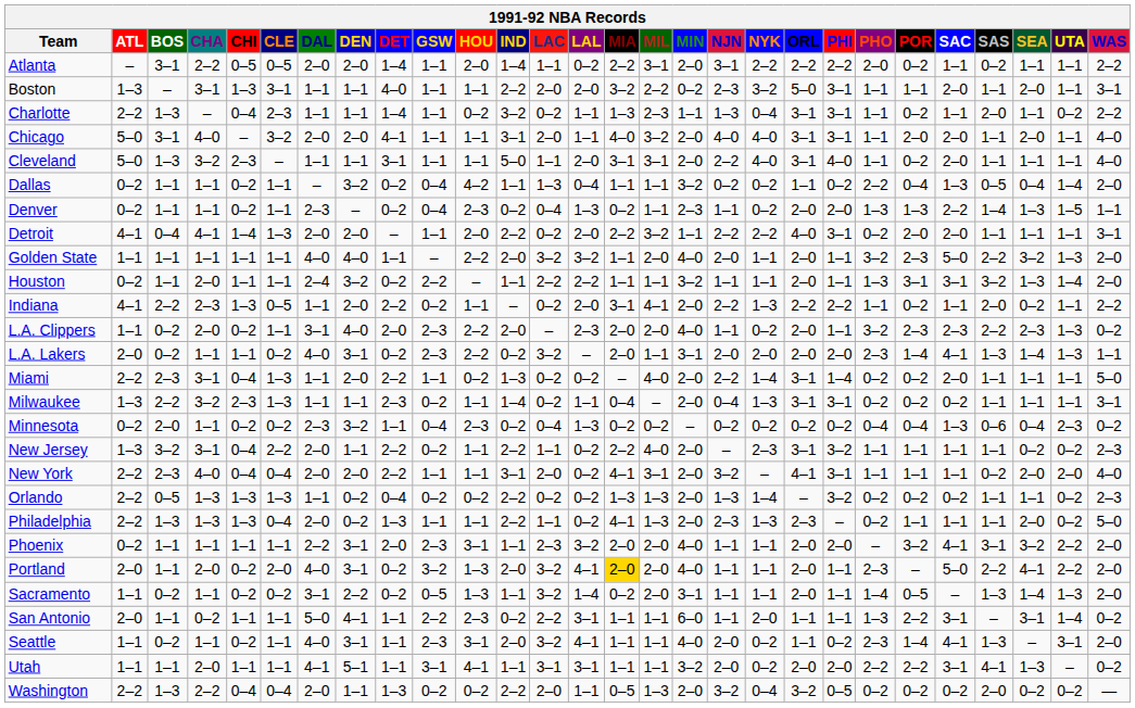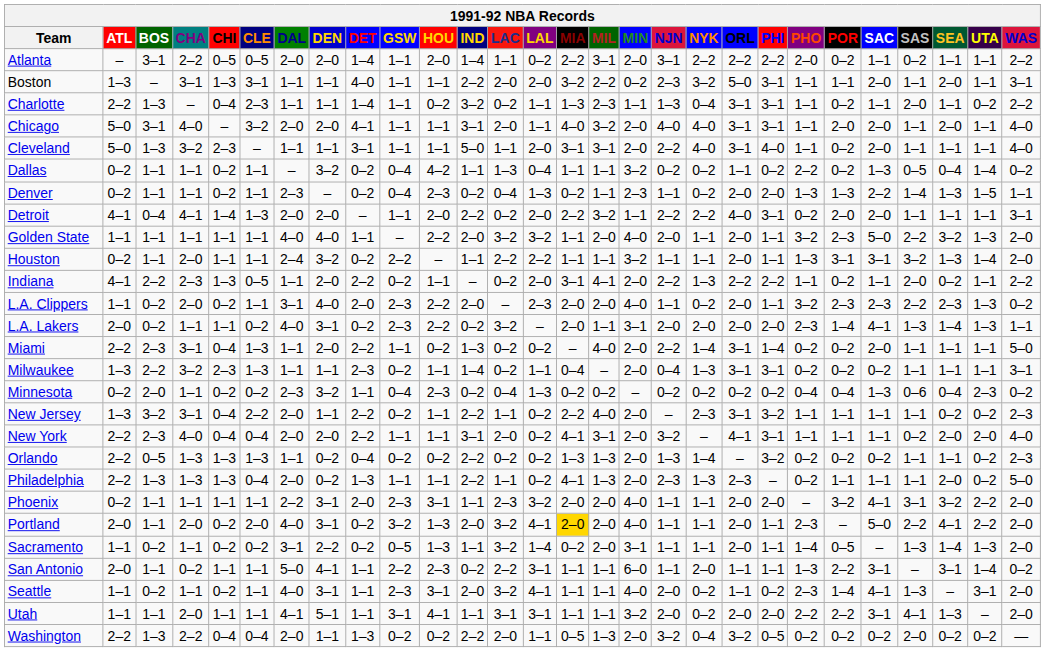Dallas | POR: 0–4 -> 0–2
Dallas | WAS: 2–0 -> 0–2
Utah | WAS: 0–2 -> 2–0
